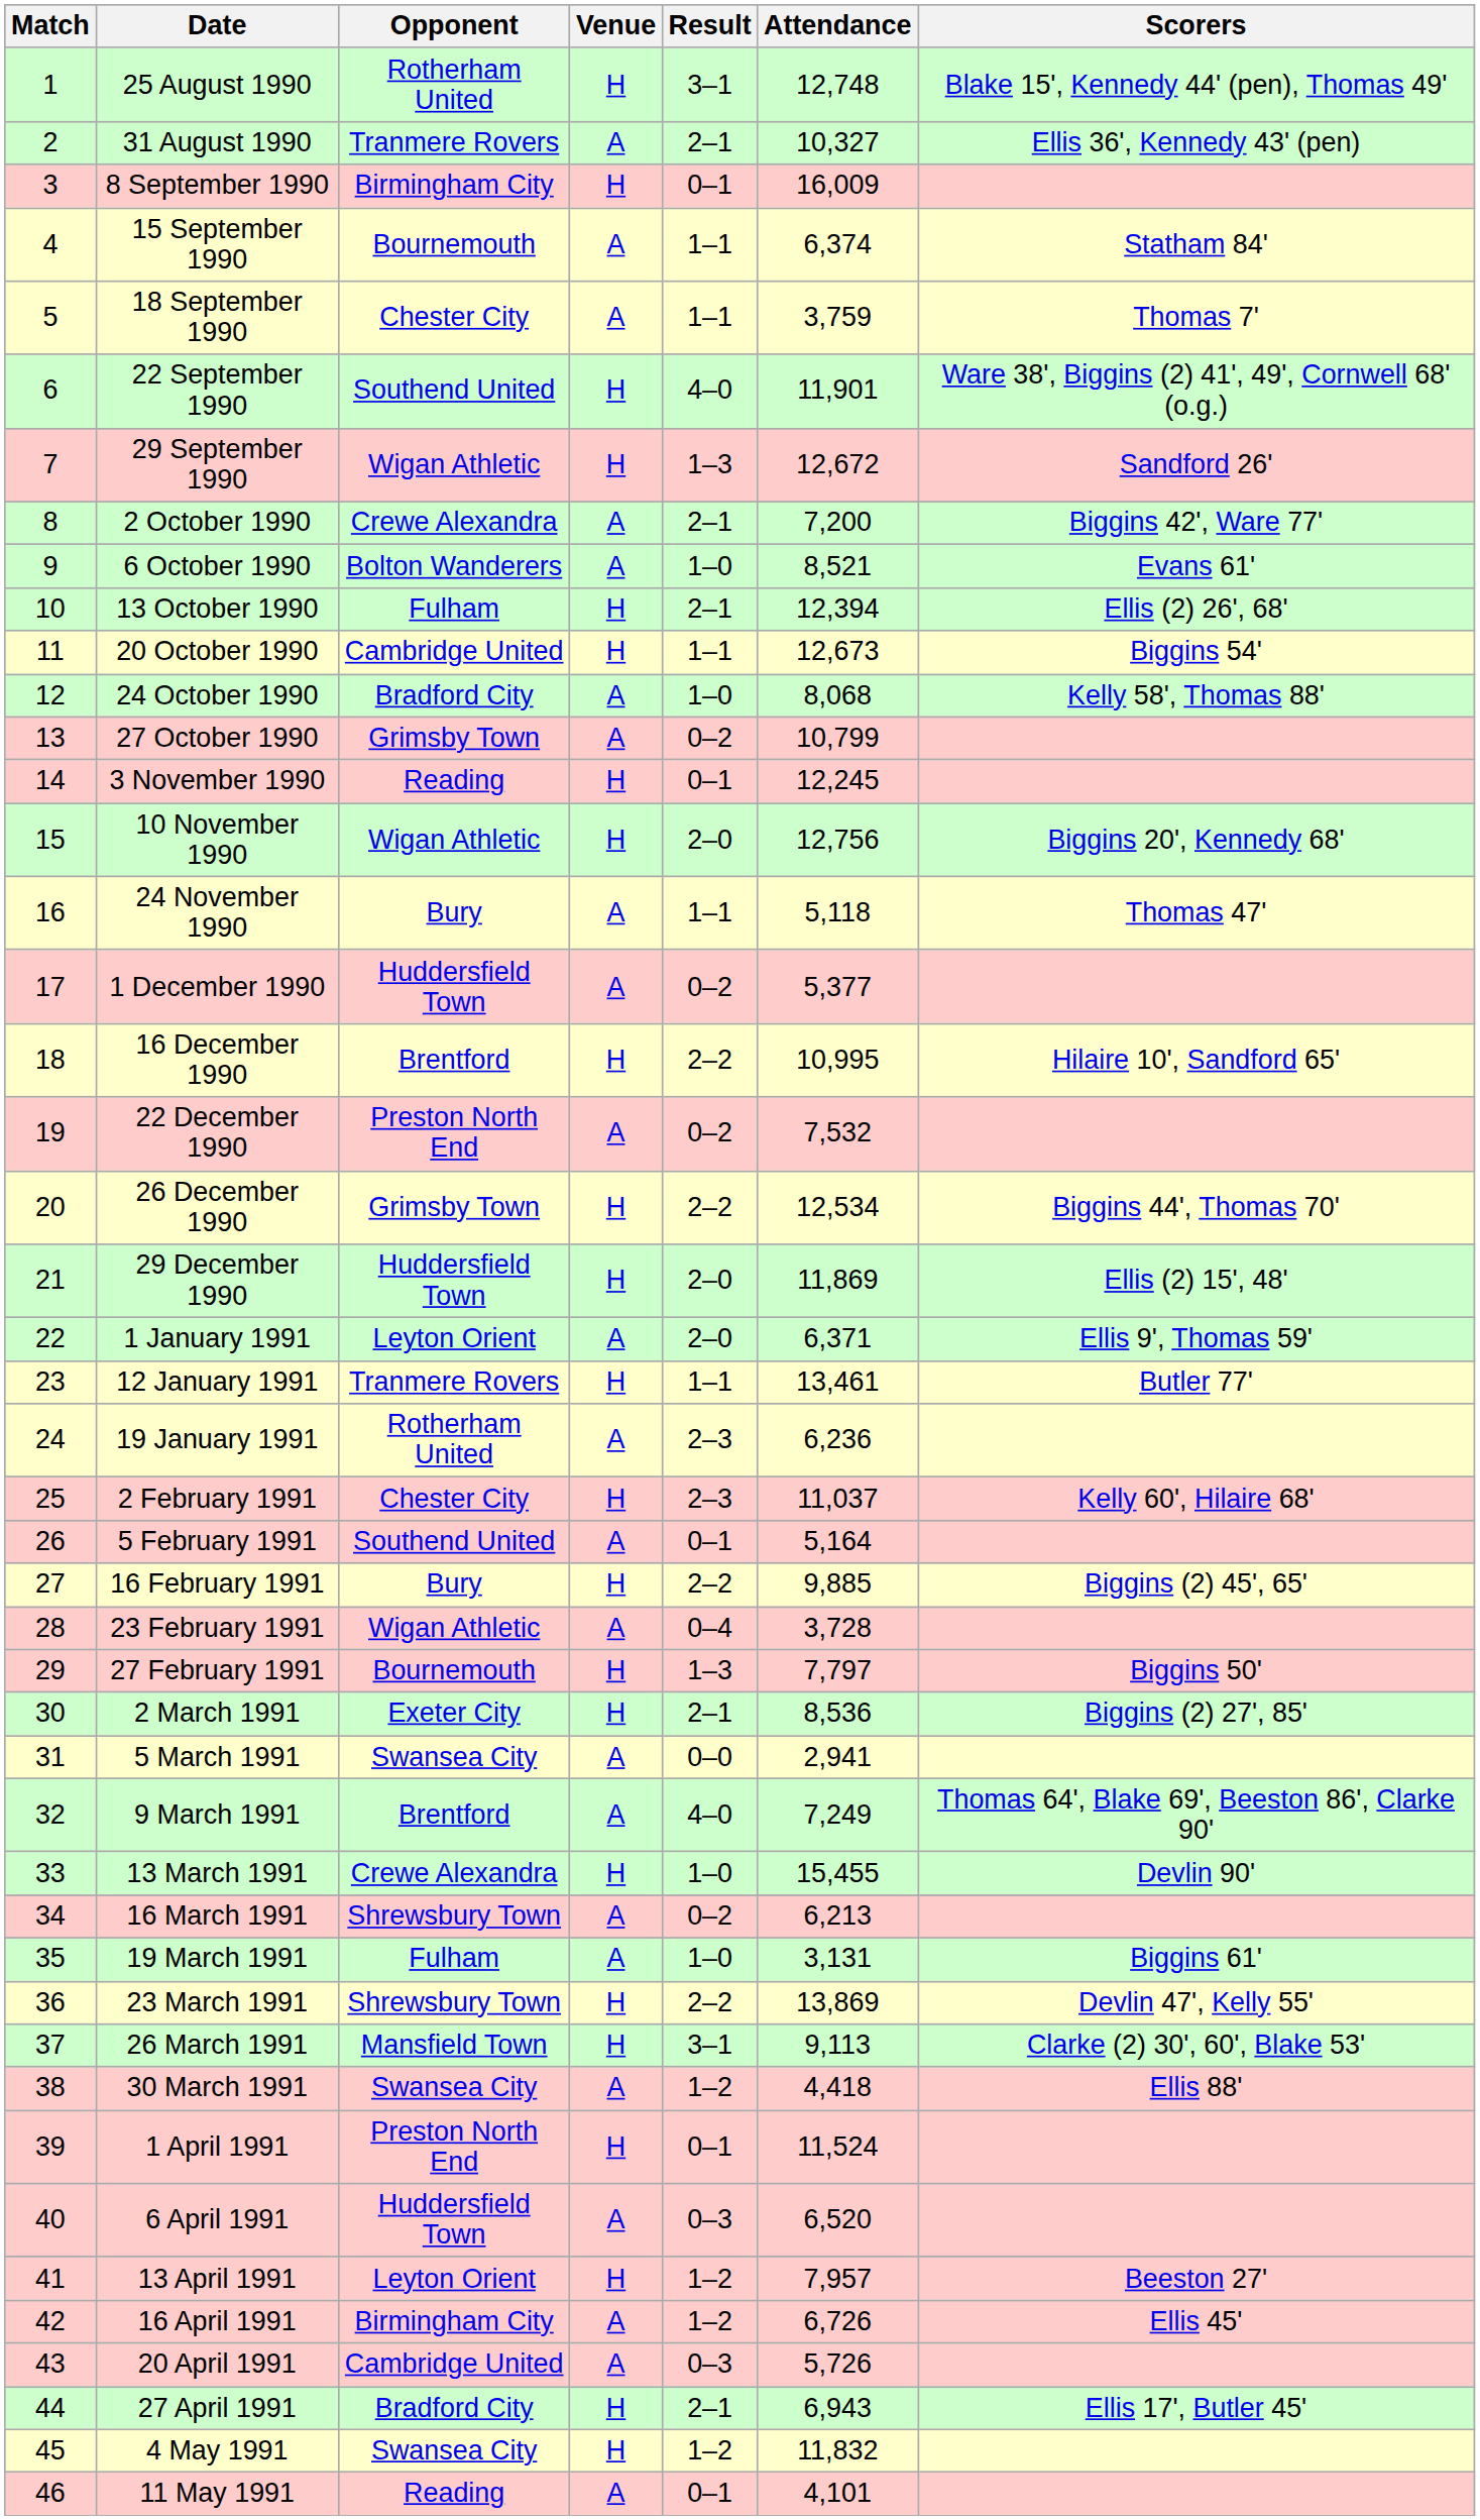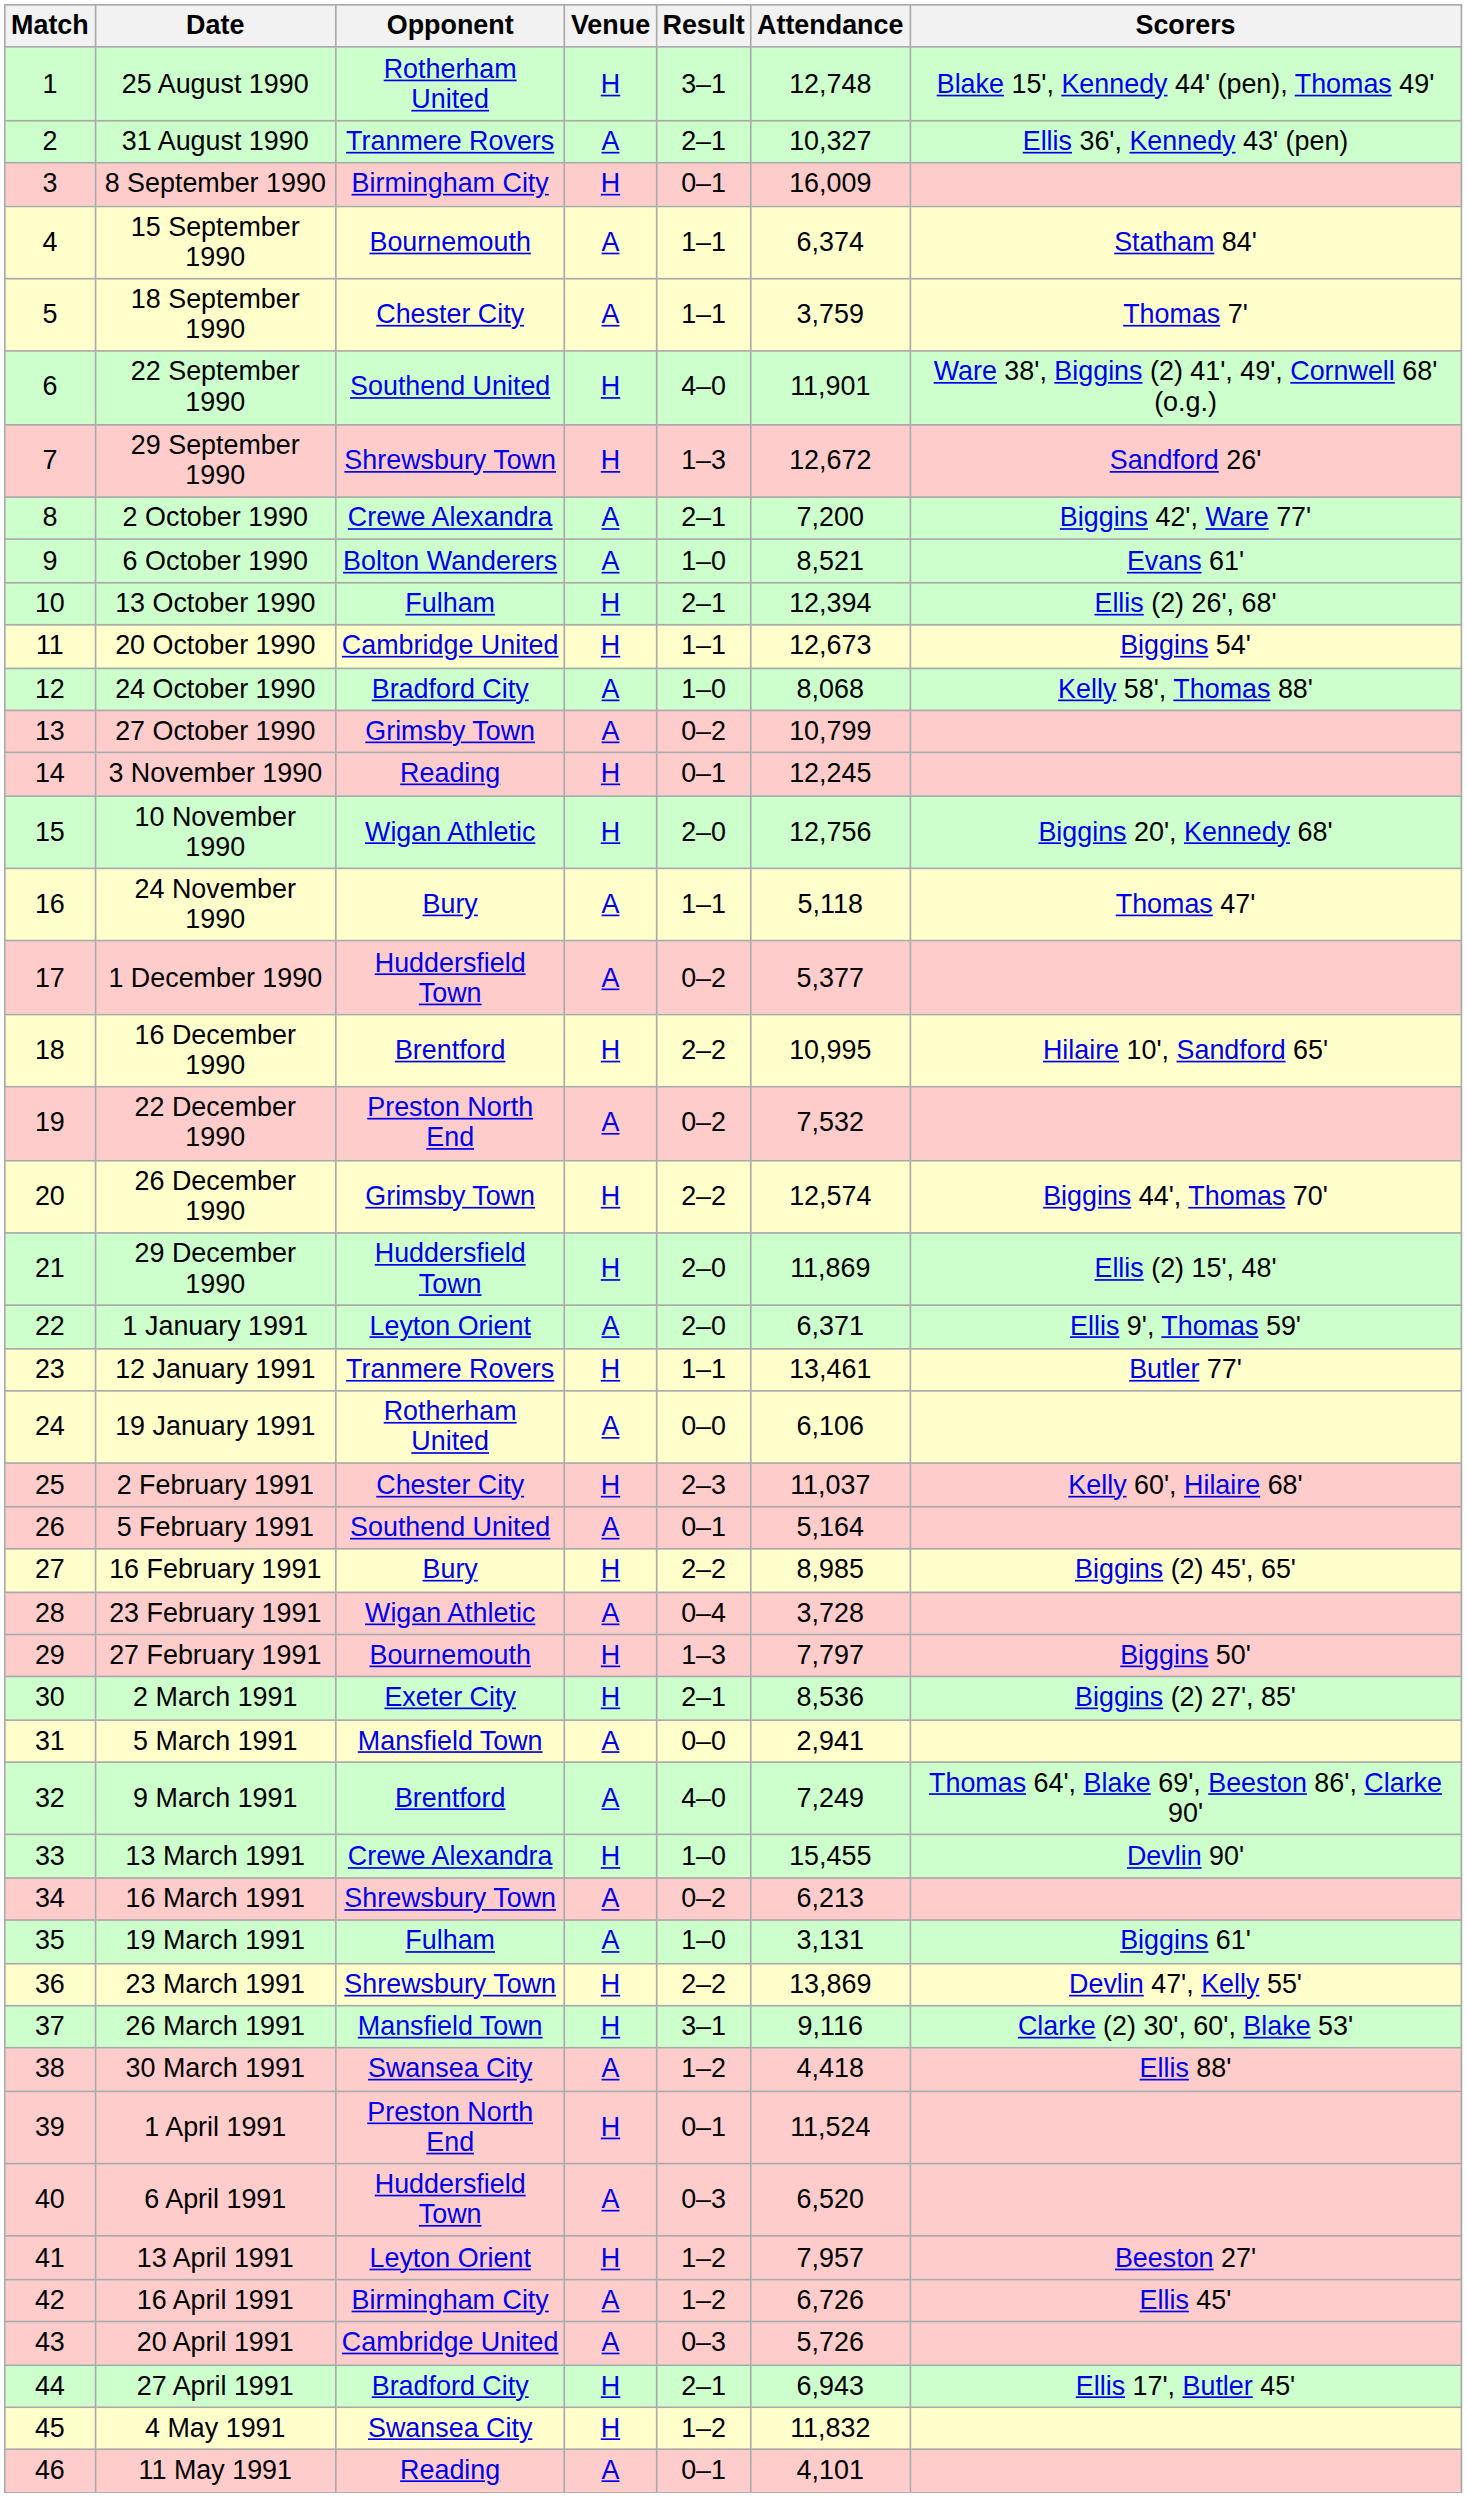29 September 1990 | Opponent: Wigan Athletic -> Shrewsbury Town
26 December 1990 | Attendance: 12,534 -> 12,574
19 January 1991 | Result: 2–3 -> 0–0
19 January 1991 | Attendance: 6,236 -> 6,106
16 February 1991 | Attendance: 9,885 -> 8,985
5 March 1991 | Opponent: Swansea City -> Mansfield Town
26 March 1991 | Attendance: 9,113 -> 9,116
